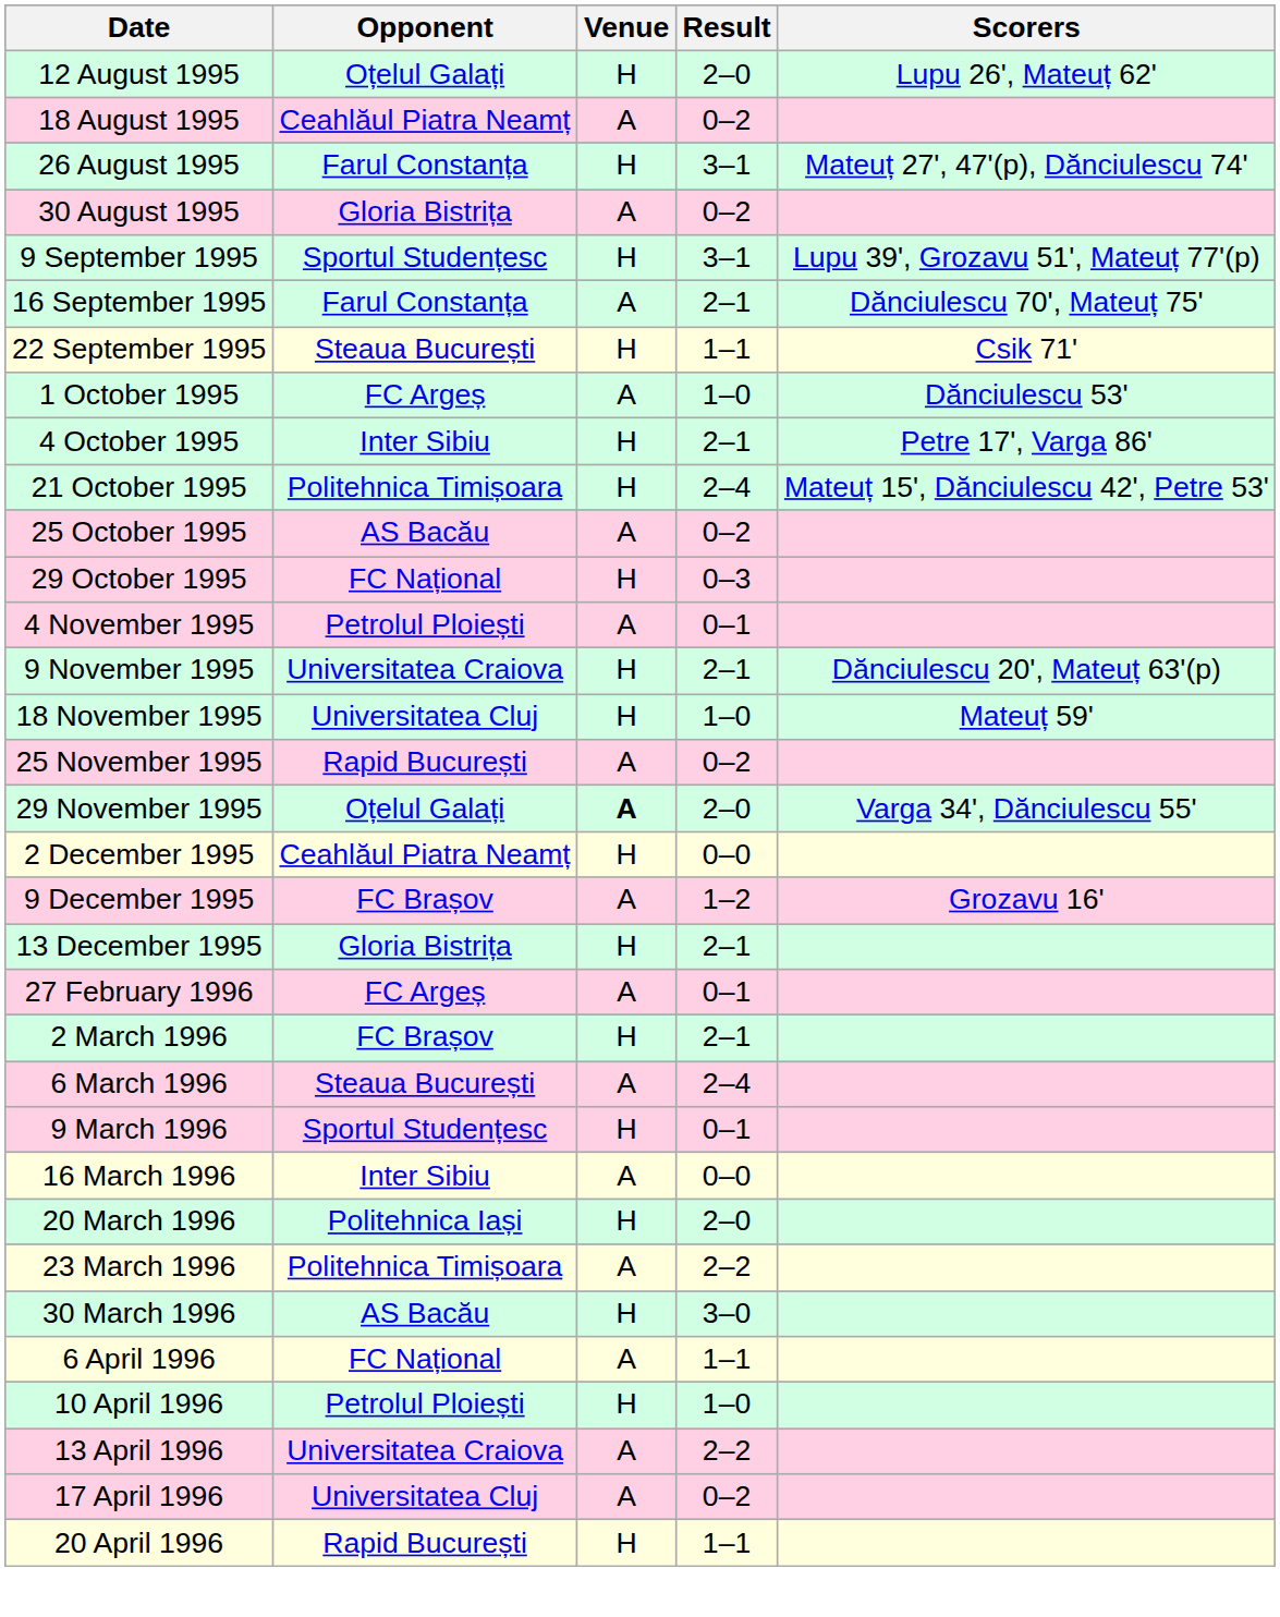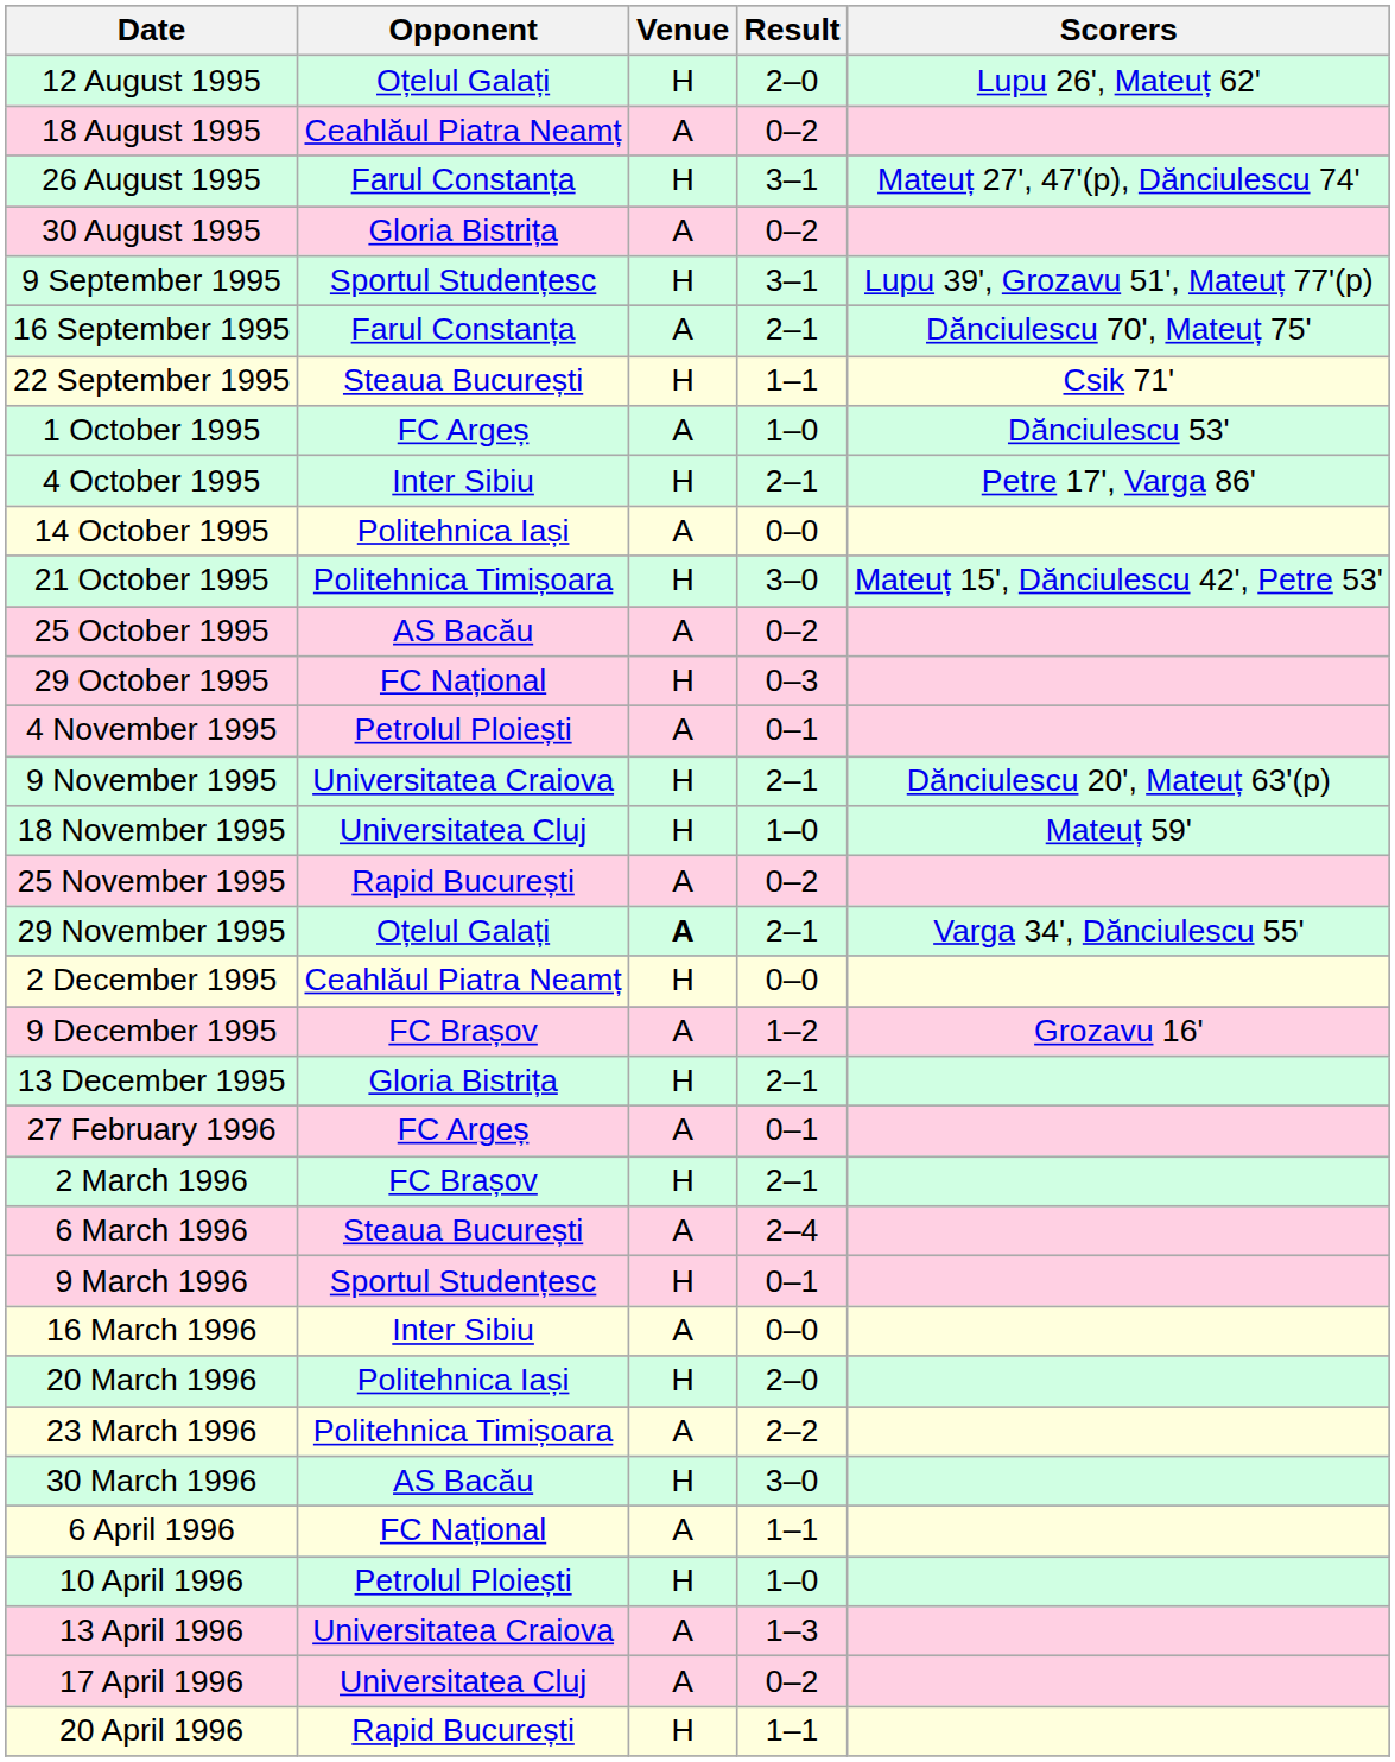+ row: 14 October 1995 | Politehnica Iași | A | 0–0
21 October 1995 | Result: 2–4 -> 3–0
29 November 1995 | Result: 2–0 -> 2–1
13 April 1996 | Result: 2–2 -> 1–3
